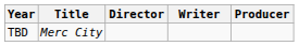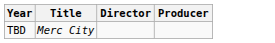- column: Writer
